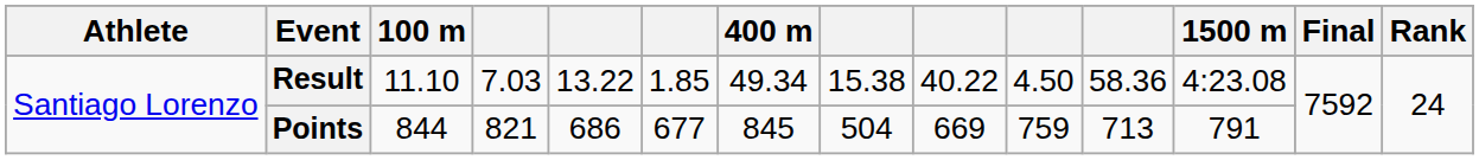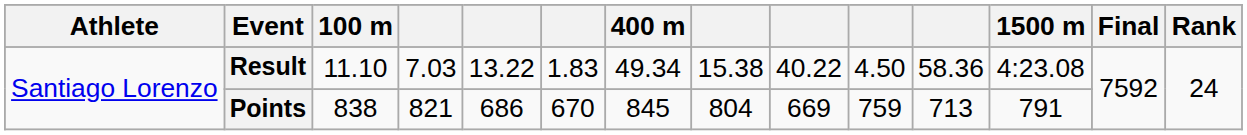Result | column 6: 1.85 -> 1.83
Points | 100 m: 844 -> 838
Points | column 6: 677 -> 670
Points | column 8: 504 -> 804
